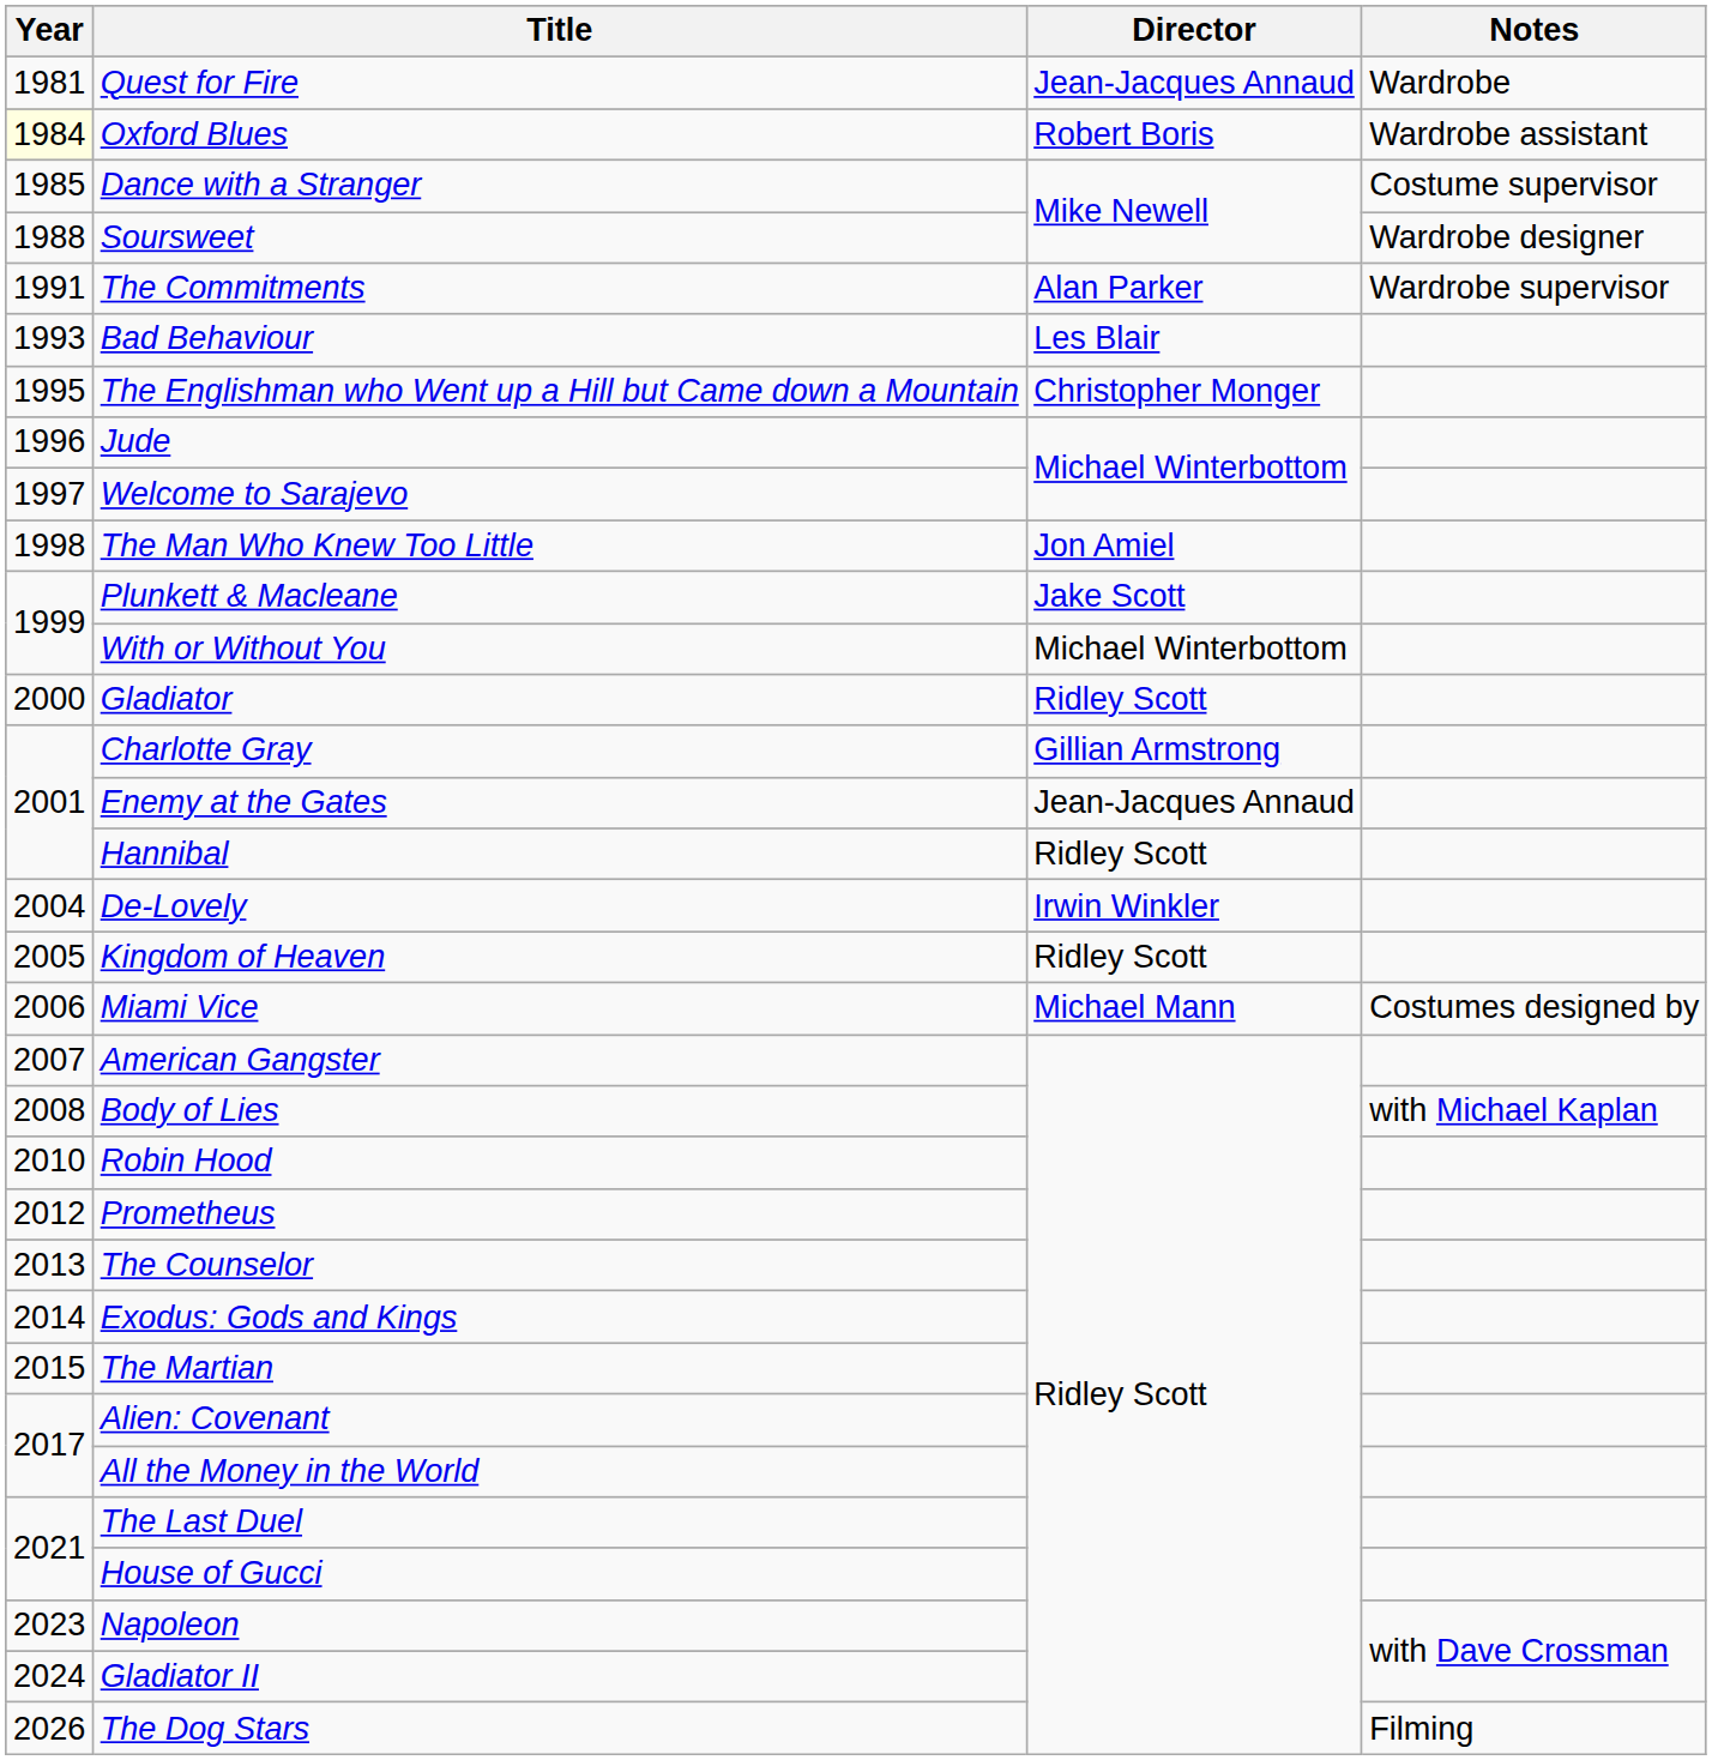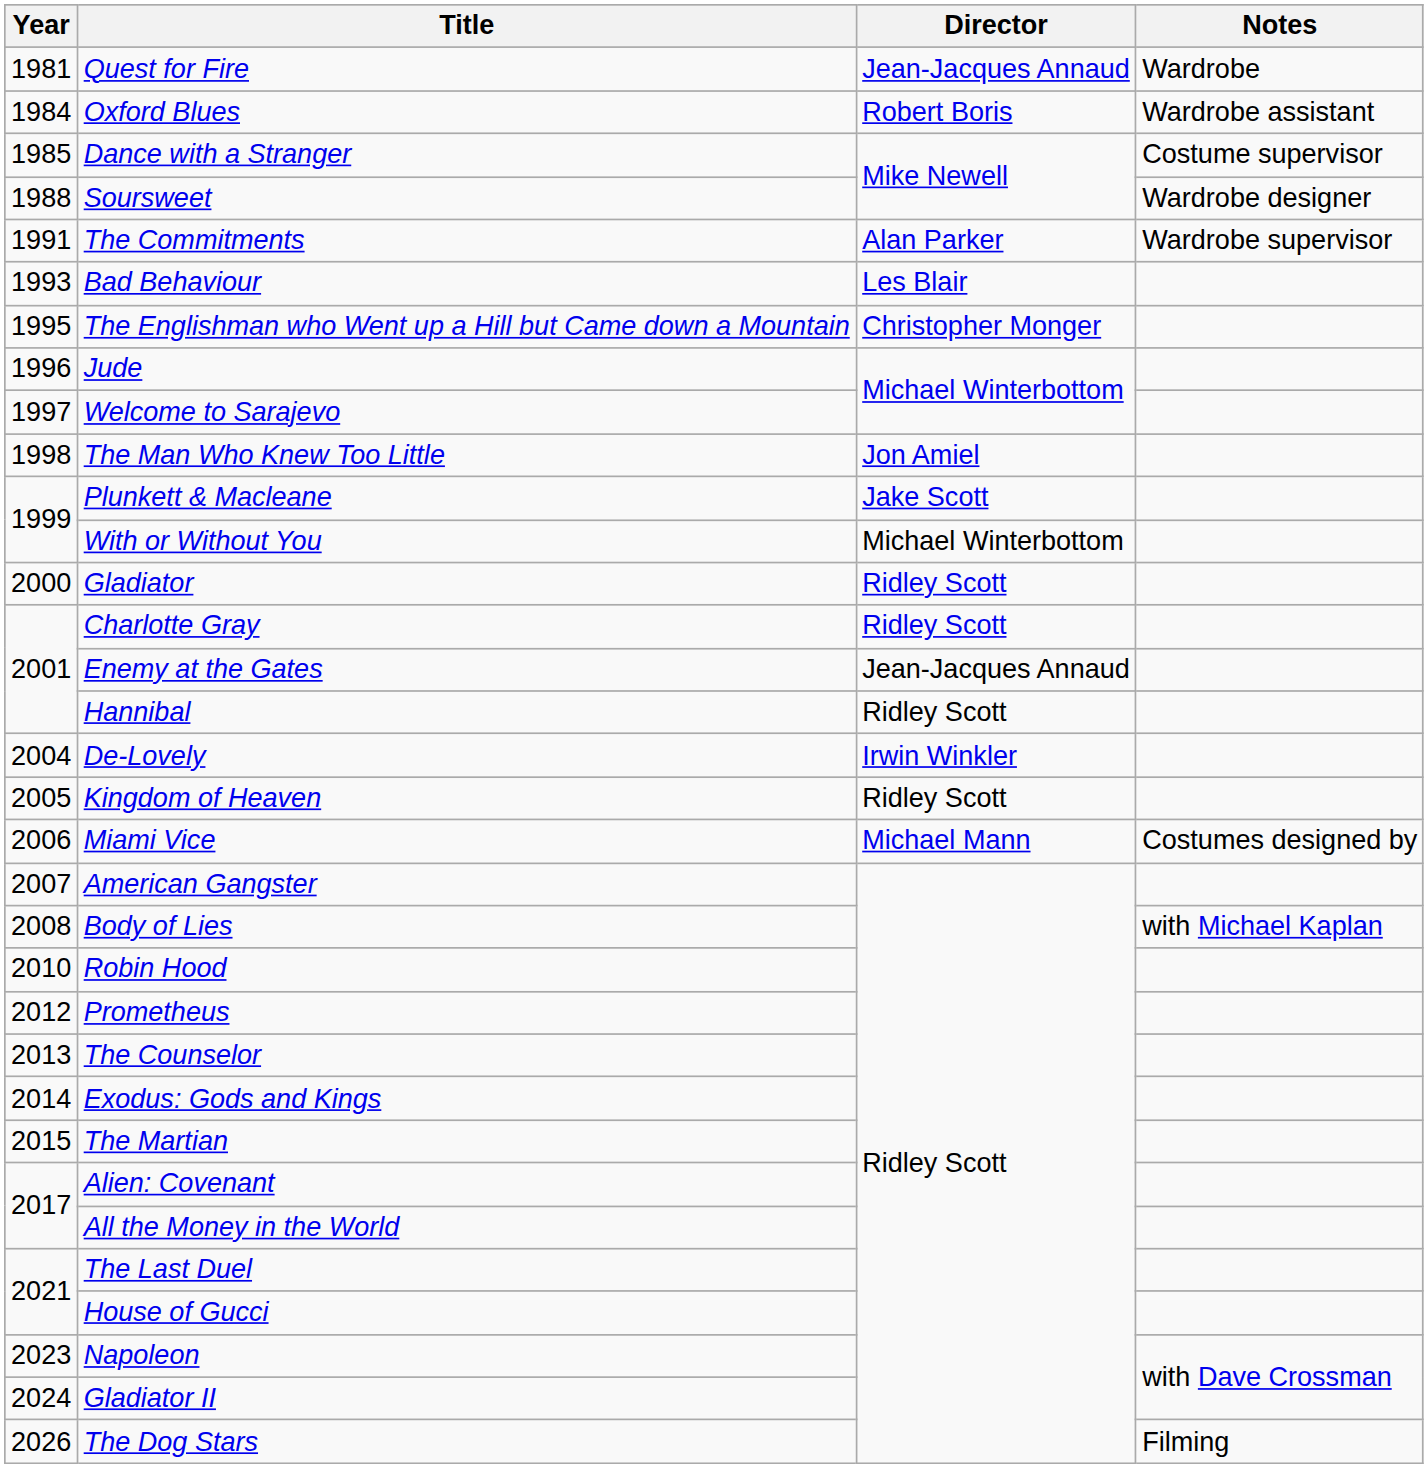Oxford Blues | Year: lightyellow background -> no background
Charlotte Gray | Director: Gillian Armstrong -> Ridley Scott
